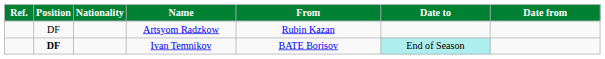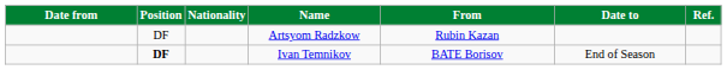columns swapped: Date from <-> Ref.
Ivan Temnikov | Date to: paleturquoise background -> no background
